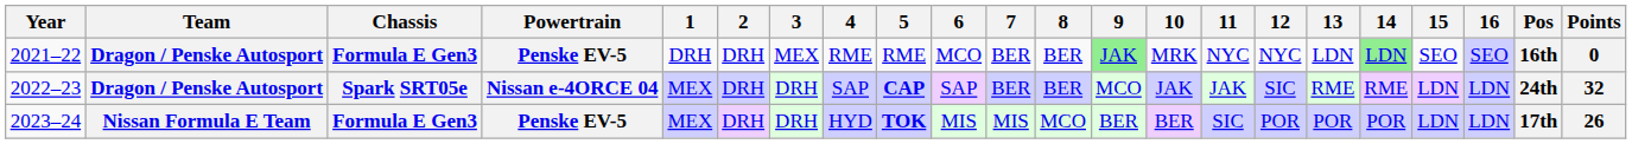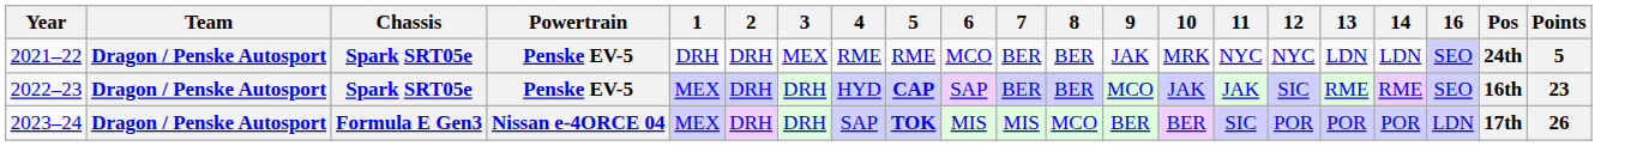- column: 15 | SEO | LDN | LDN
2021–22 | Chassis: Formula E Gen3 -> Spark SRT05e
2021–22 | 9: lightgreen background -> no background
2021–22 | 14: lightgreen background -> no background
2021–22 | Pos: 16th -> 24th
2021–22 | Points: 0 -> 5
2022–23 | Powertrain: Nissan e-4ORCE 04 -> Penske EV-5
2022–23 | 4: SAP -> HYD
2022–23 | 16: LDN -> SEO
2022–23 | Pos: 24th -> 16th
2022–23 | Points: 32 -> 23
2023–24 | Team: Nissan Formula E Team -> Dragon / Penske Autosport
2023–24 | Powertrain: Penske EV-5 -> Nissan e-4ORCE 04
2023–24 | 4: HYD -> SAP
